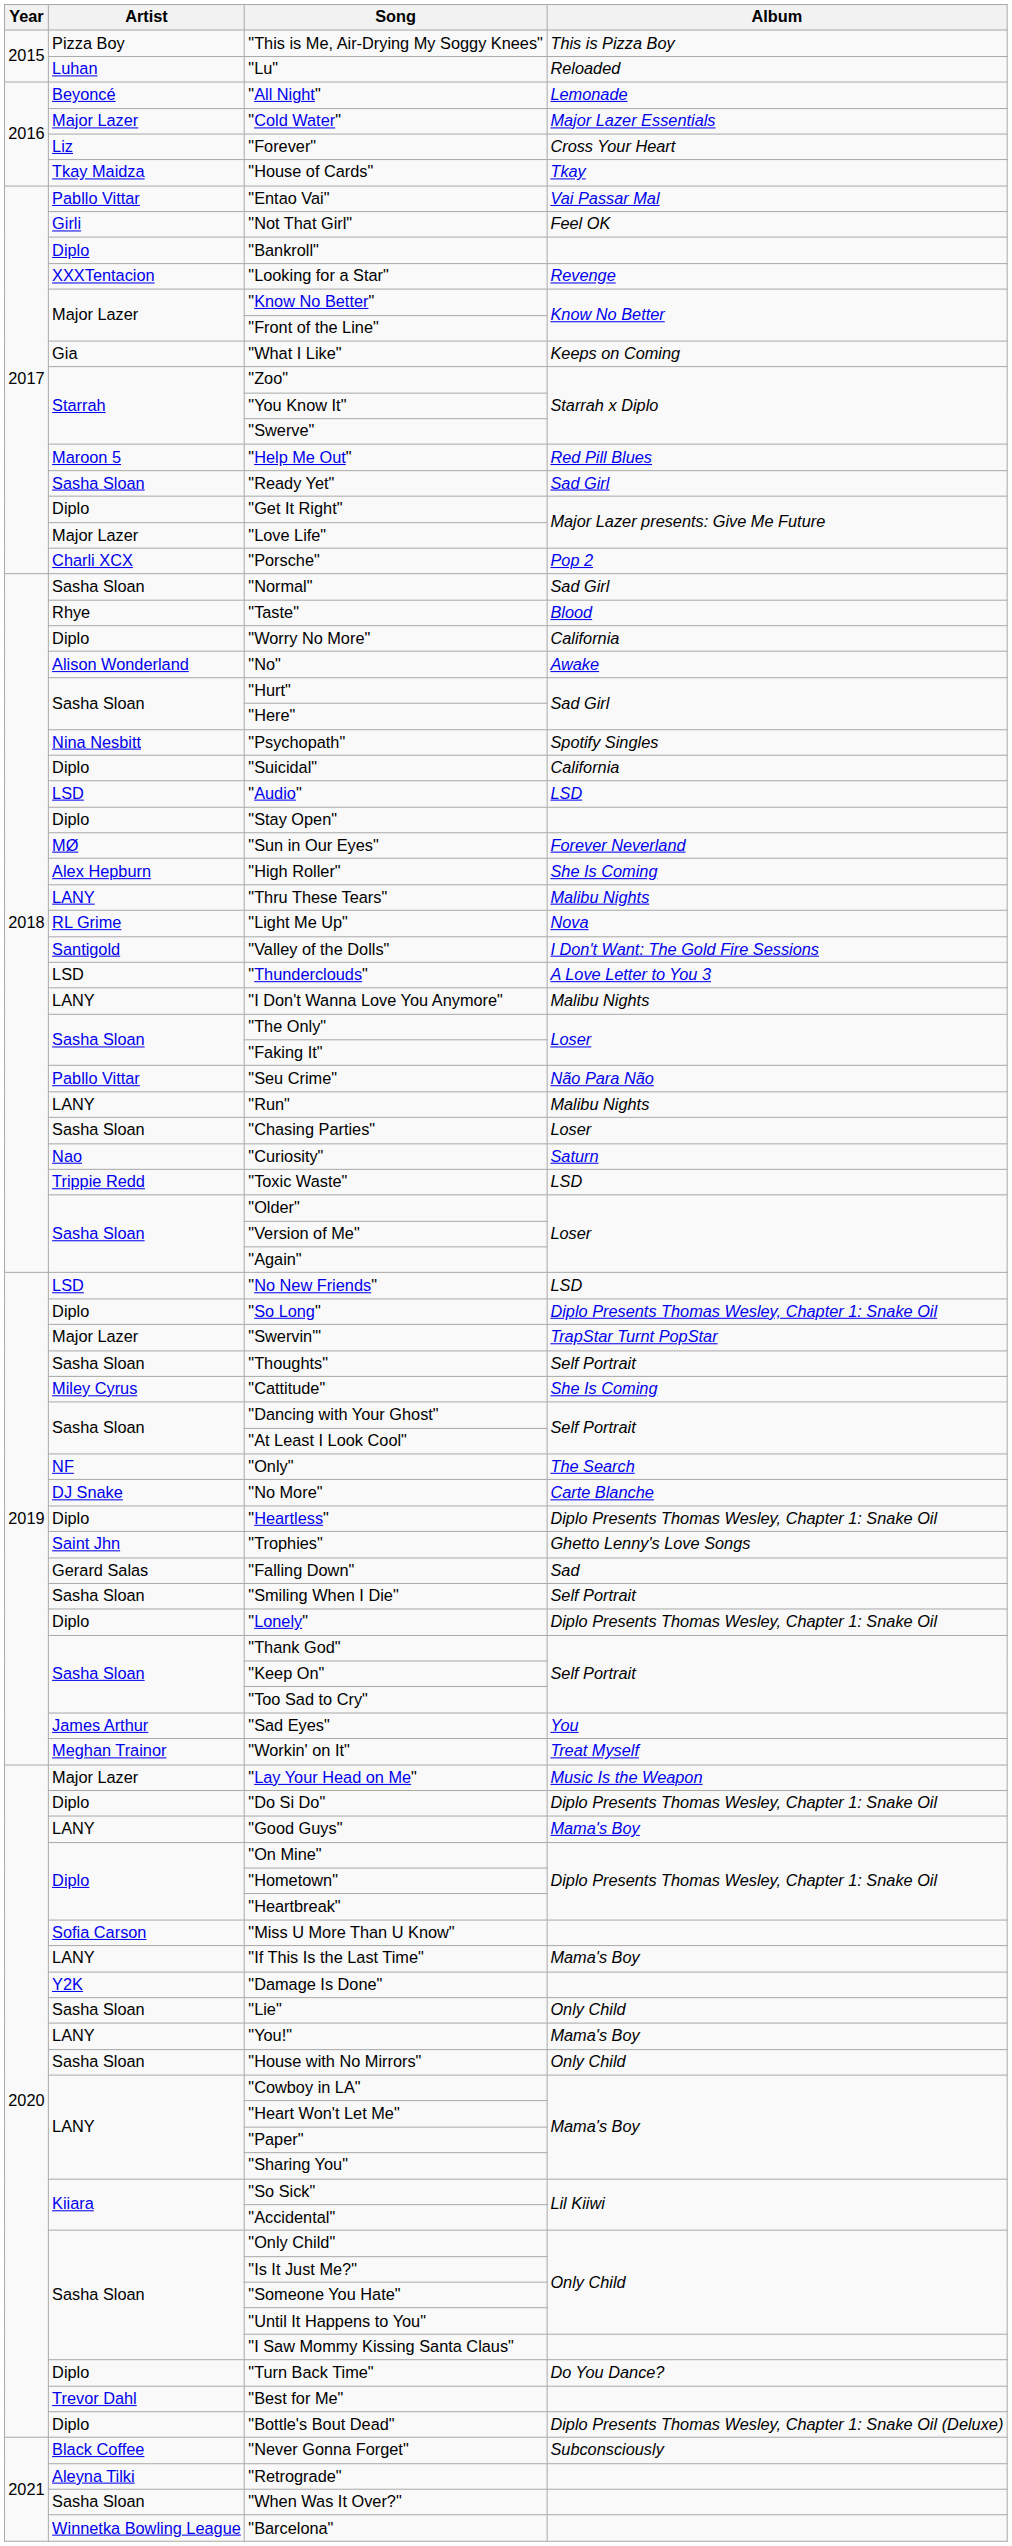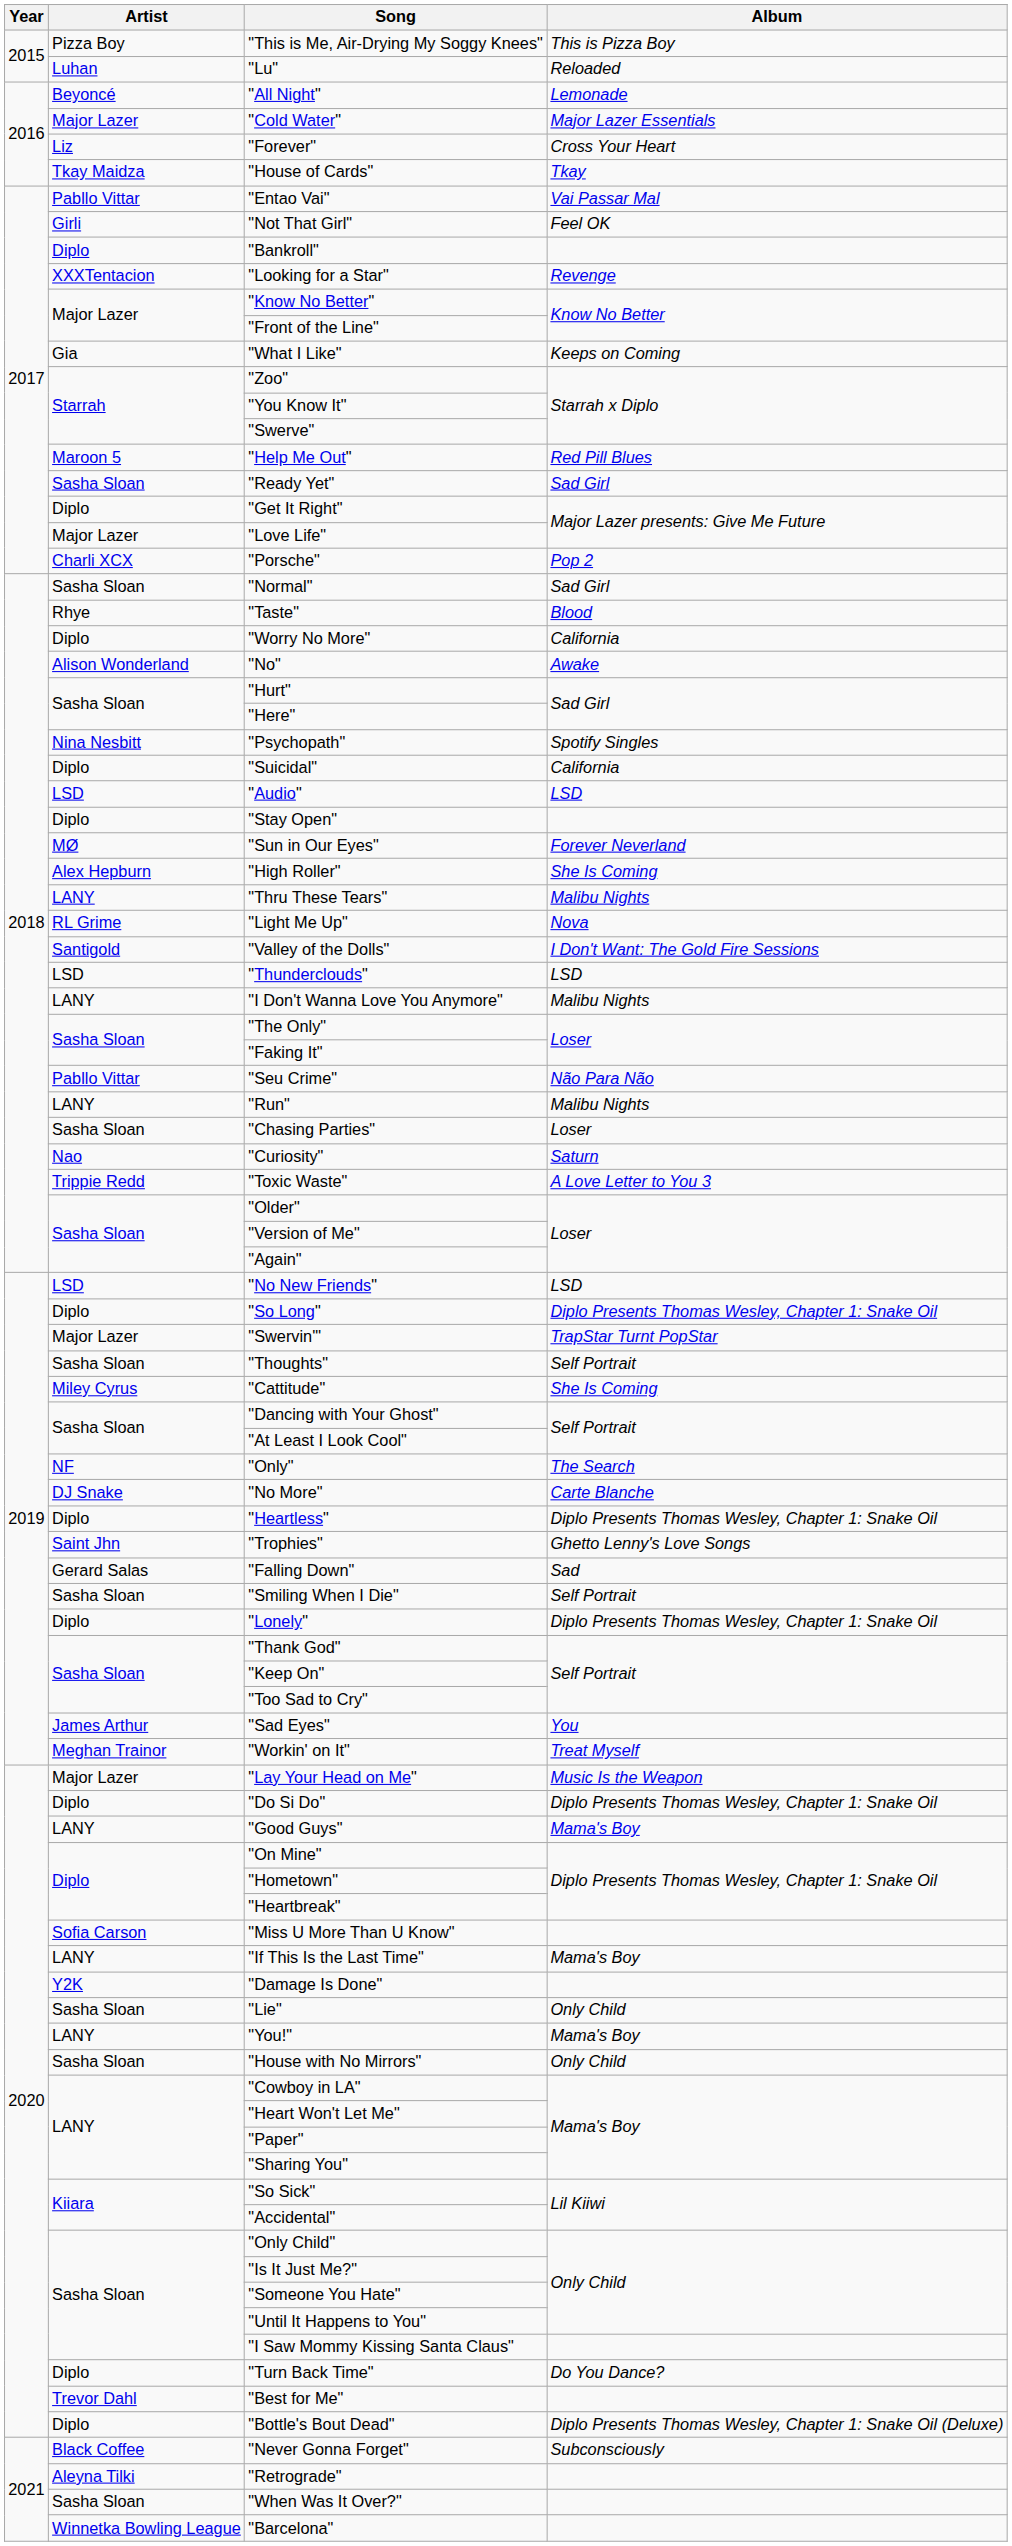"Thunderclouds" | Album: A Love Letter to You 3 -> LSD
"Toxic Waste" | Album: LSD -> A Love Letter to You 3
